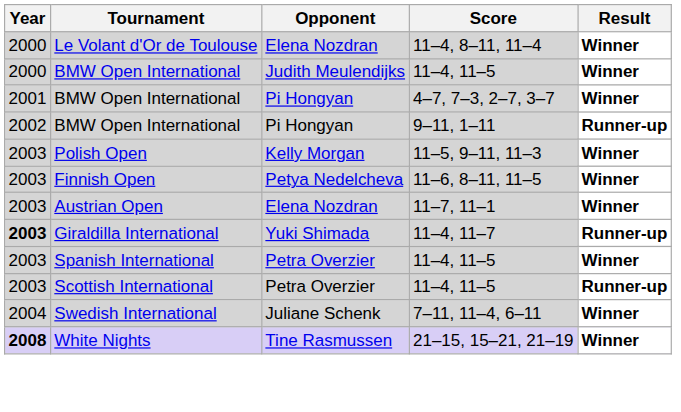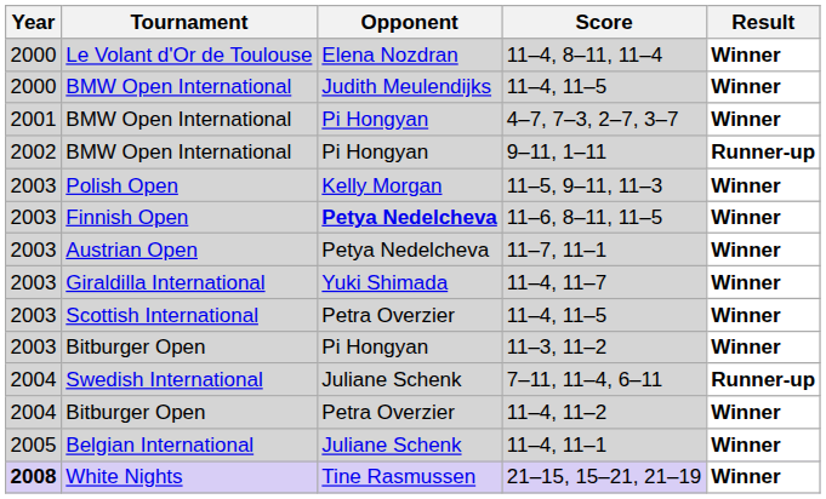11–6, 8–11, 11–5 | Opponent: normal -> bold
11–7, 11–1 | Opponent: Elena Nozdran -> Petya Nedelcheva
11–4, 11–7 | Year: bold -> normal
11–4, 11–7 | Result: Runner-up -> Winner
- row: 2003 | Spanish International | Petra Overzier | 11–4, 11–5 | Winner
Scottish International / 11–4, 11–5 | Result: Runner-up -> Winner
+ row: 2003 | Bitburger Open | Pi Hongyan | 11–3, 11–2 | Winner
7–11, 11–4, 6–11 | Result: Winner -> Runner-up
+ row: 2004 | Bitburger Open | Petra Overzier | 11–4, 11–2 | Winner
+ row: 2005 | Belgian International | Juliane Schenk | 11–4, 11–1 | Winner
